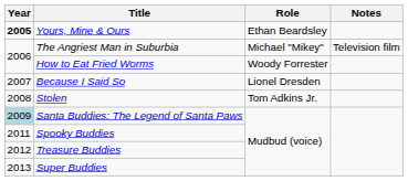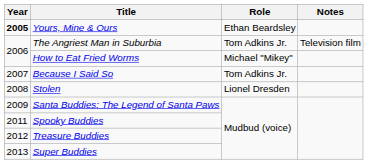The Angriest Man in Suburbia | Role: Michael "Mikey" -> Tom Adkins Jr.
How to Eat Fried Worms | Role: Woody Forrester -> Michael "Mikey"
Because I Said So | Role: Lionel Dresden -> Tom Adkins Jr.
Stolen | Role: Tom Adkins Jr. -> Lionel Dresden
Santa Buddies: The Legend of Santa Paws | Year: lightblue background -> no background
